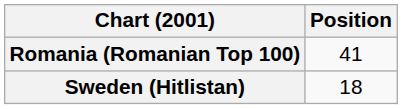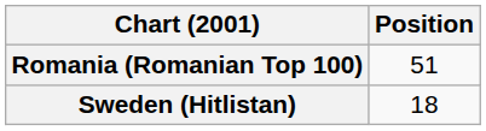Romania (Romanian Top 100) | Position: 41 -> 51
